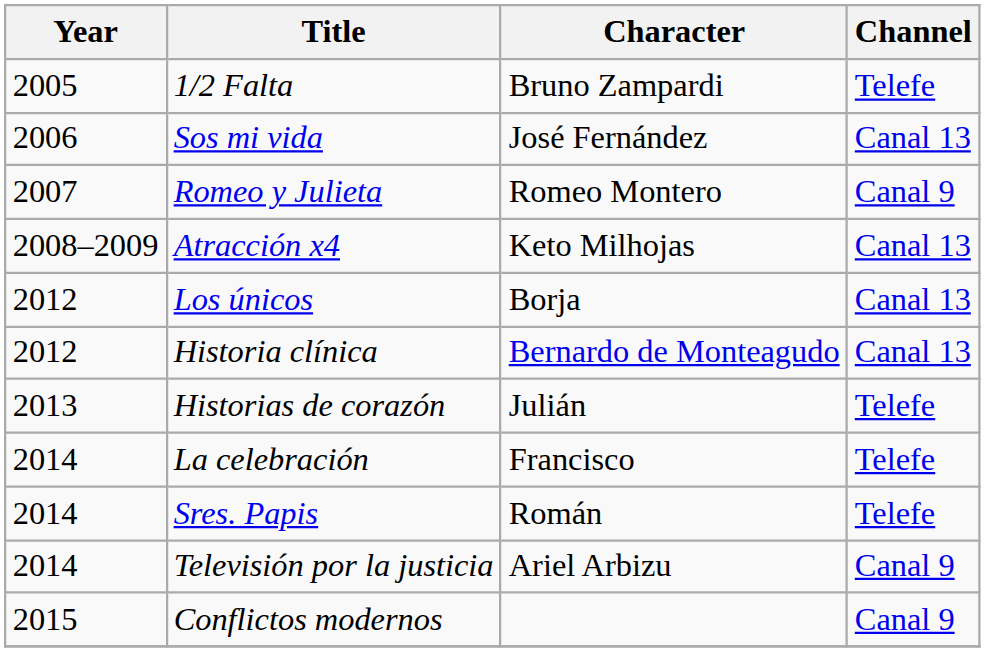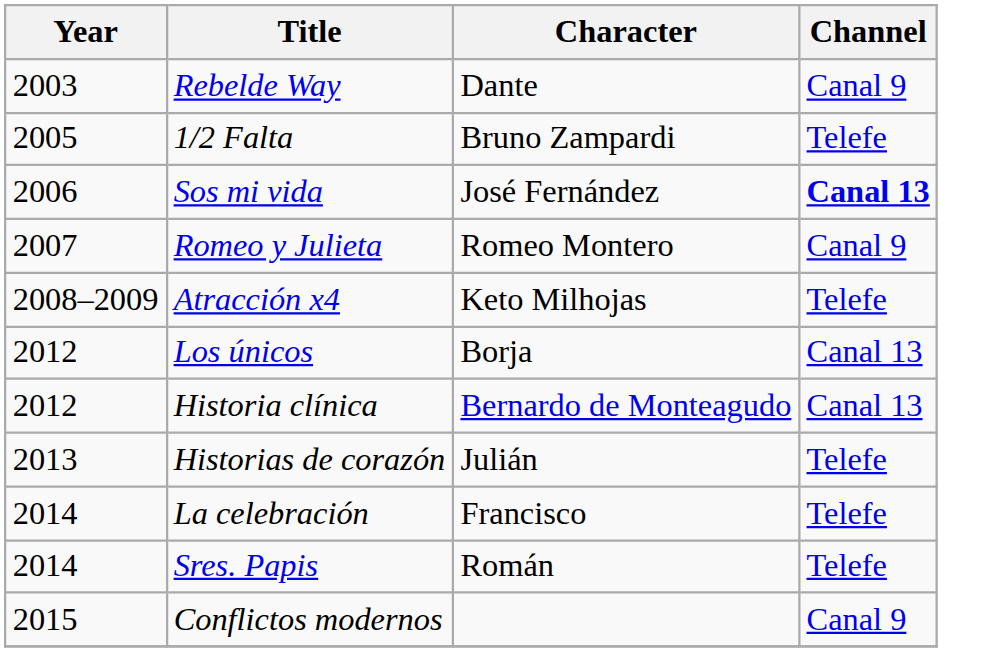+ row: 2003 | Rebelde Way | Dante | Canal 9
Sos mi vida | Channel: normal -> bold
Atracción x4 | Channel: Canal 13 -> Telefe
- row: 2014 | Televisión por la justicia | Ariel Arbizu | Canal 9
